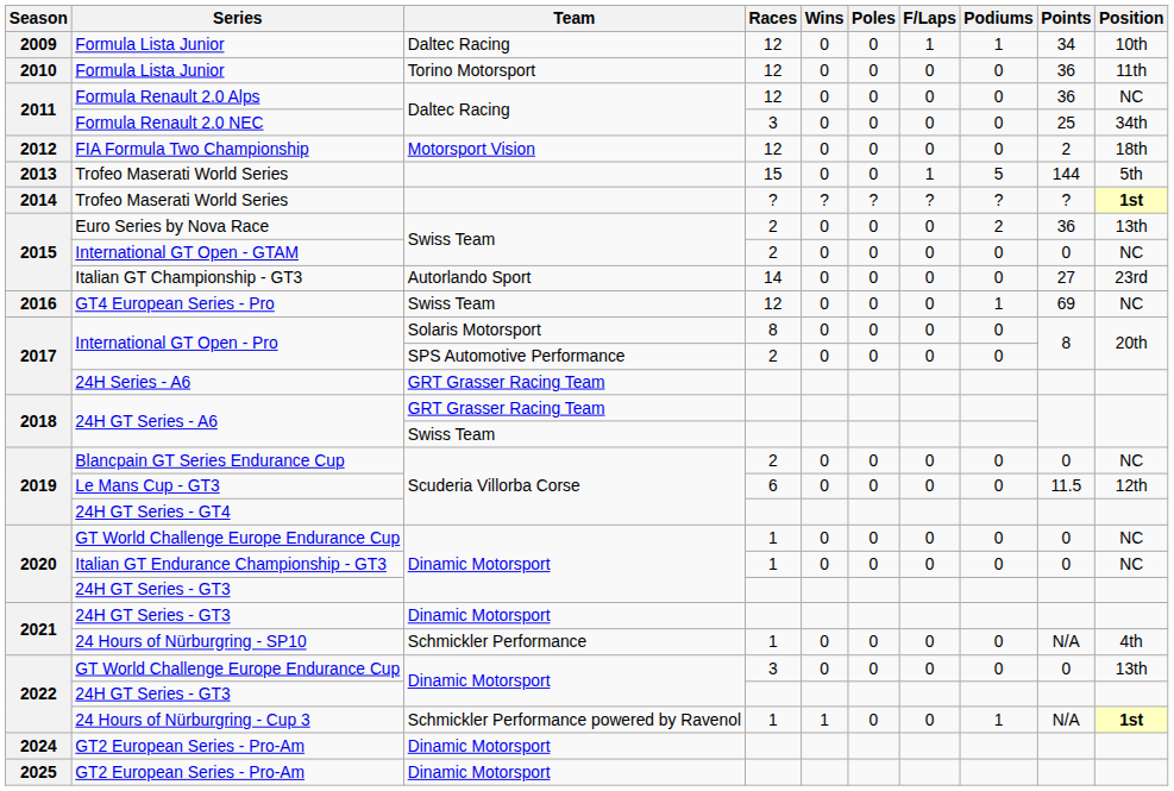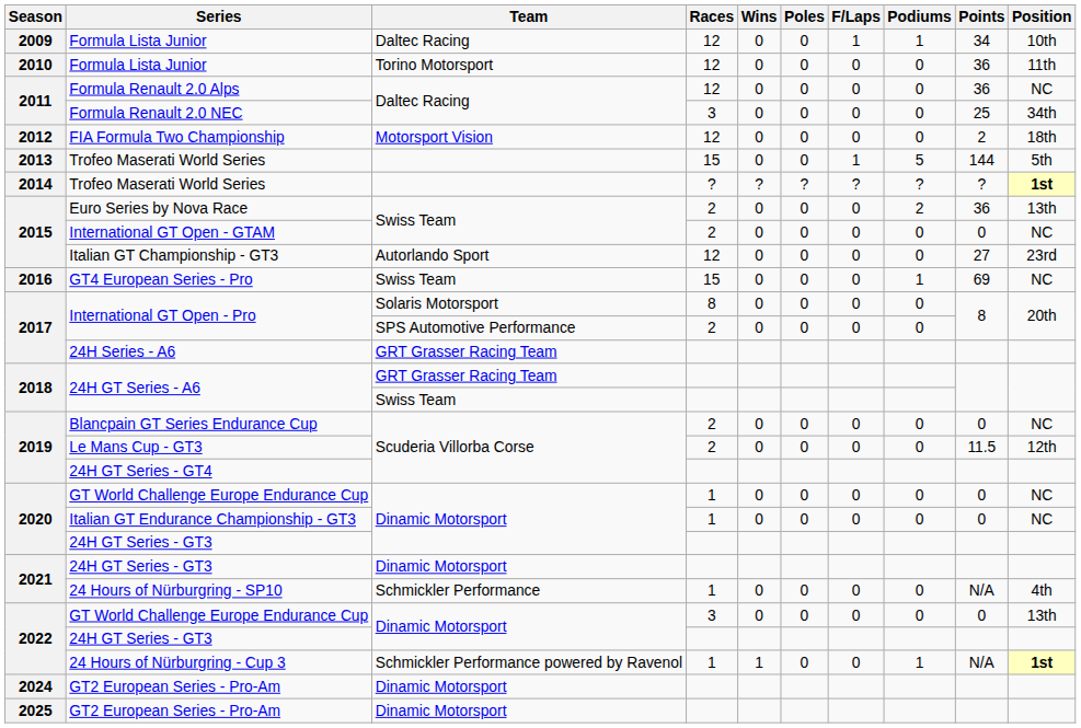Italian GT Championship - GT3 | Races: 14 -> 12
GT4 European Series - Pro | Races: 12 -> 15
Le Mans Cup - GT3 | Races: 6 -> 2
